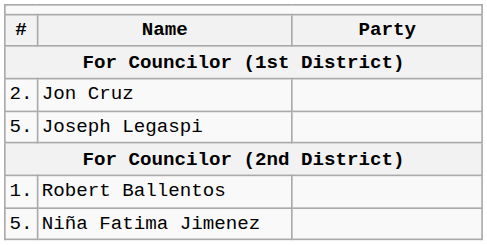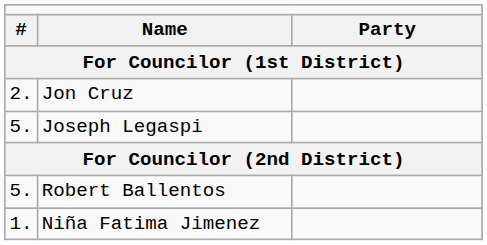Robert Ballentos | column 1: 1. -> 5.
Niña Fatima Jimenez | column 1: 5. -> 1.
